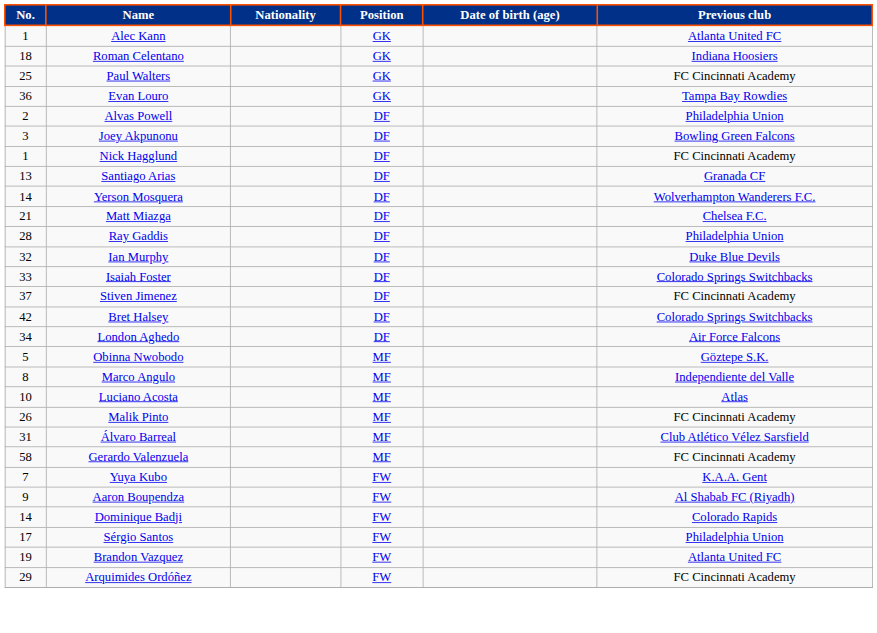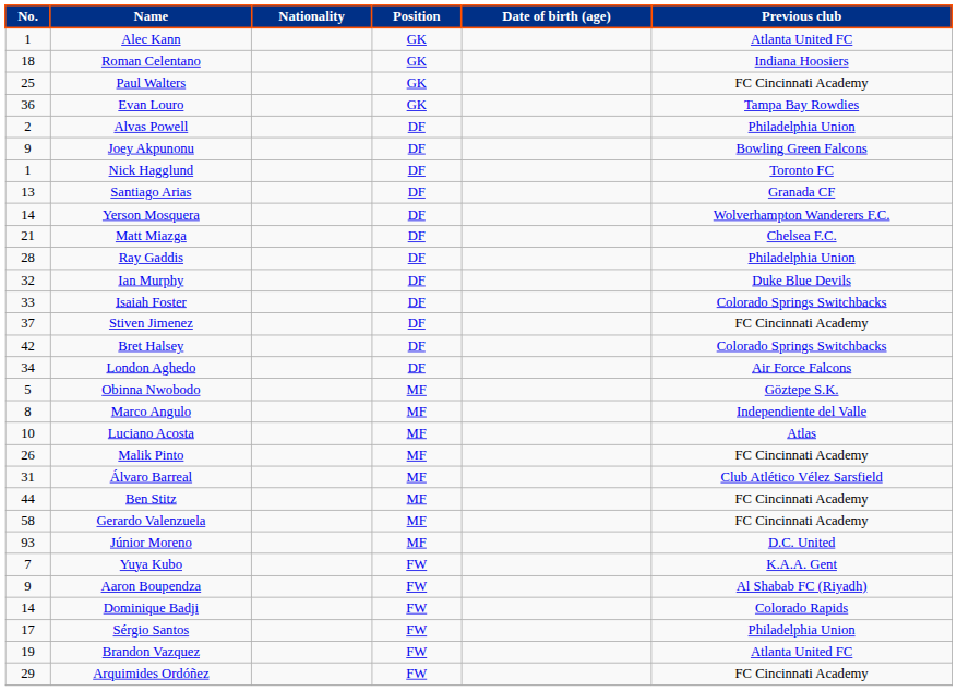Joey Akpunonu | No.: 3 -> 9
Nick Hagglund | Previous club: FC Cincinnati Academy -> Toronto FC
+ row: 44 | Ben Stitz | MF | FC Cincinnati Academy
+ row: 93 | Júnior Moreno | MF | D.C. United
